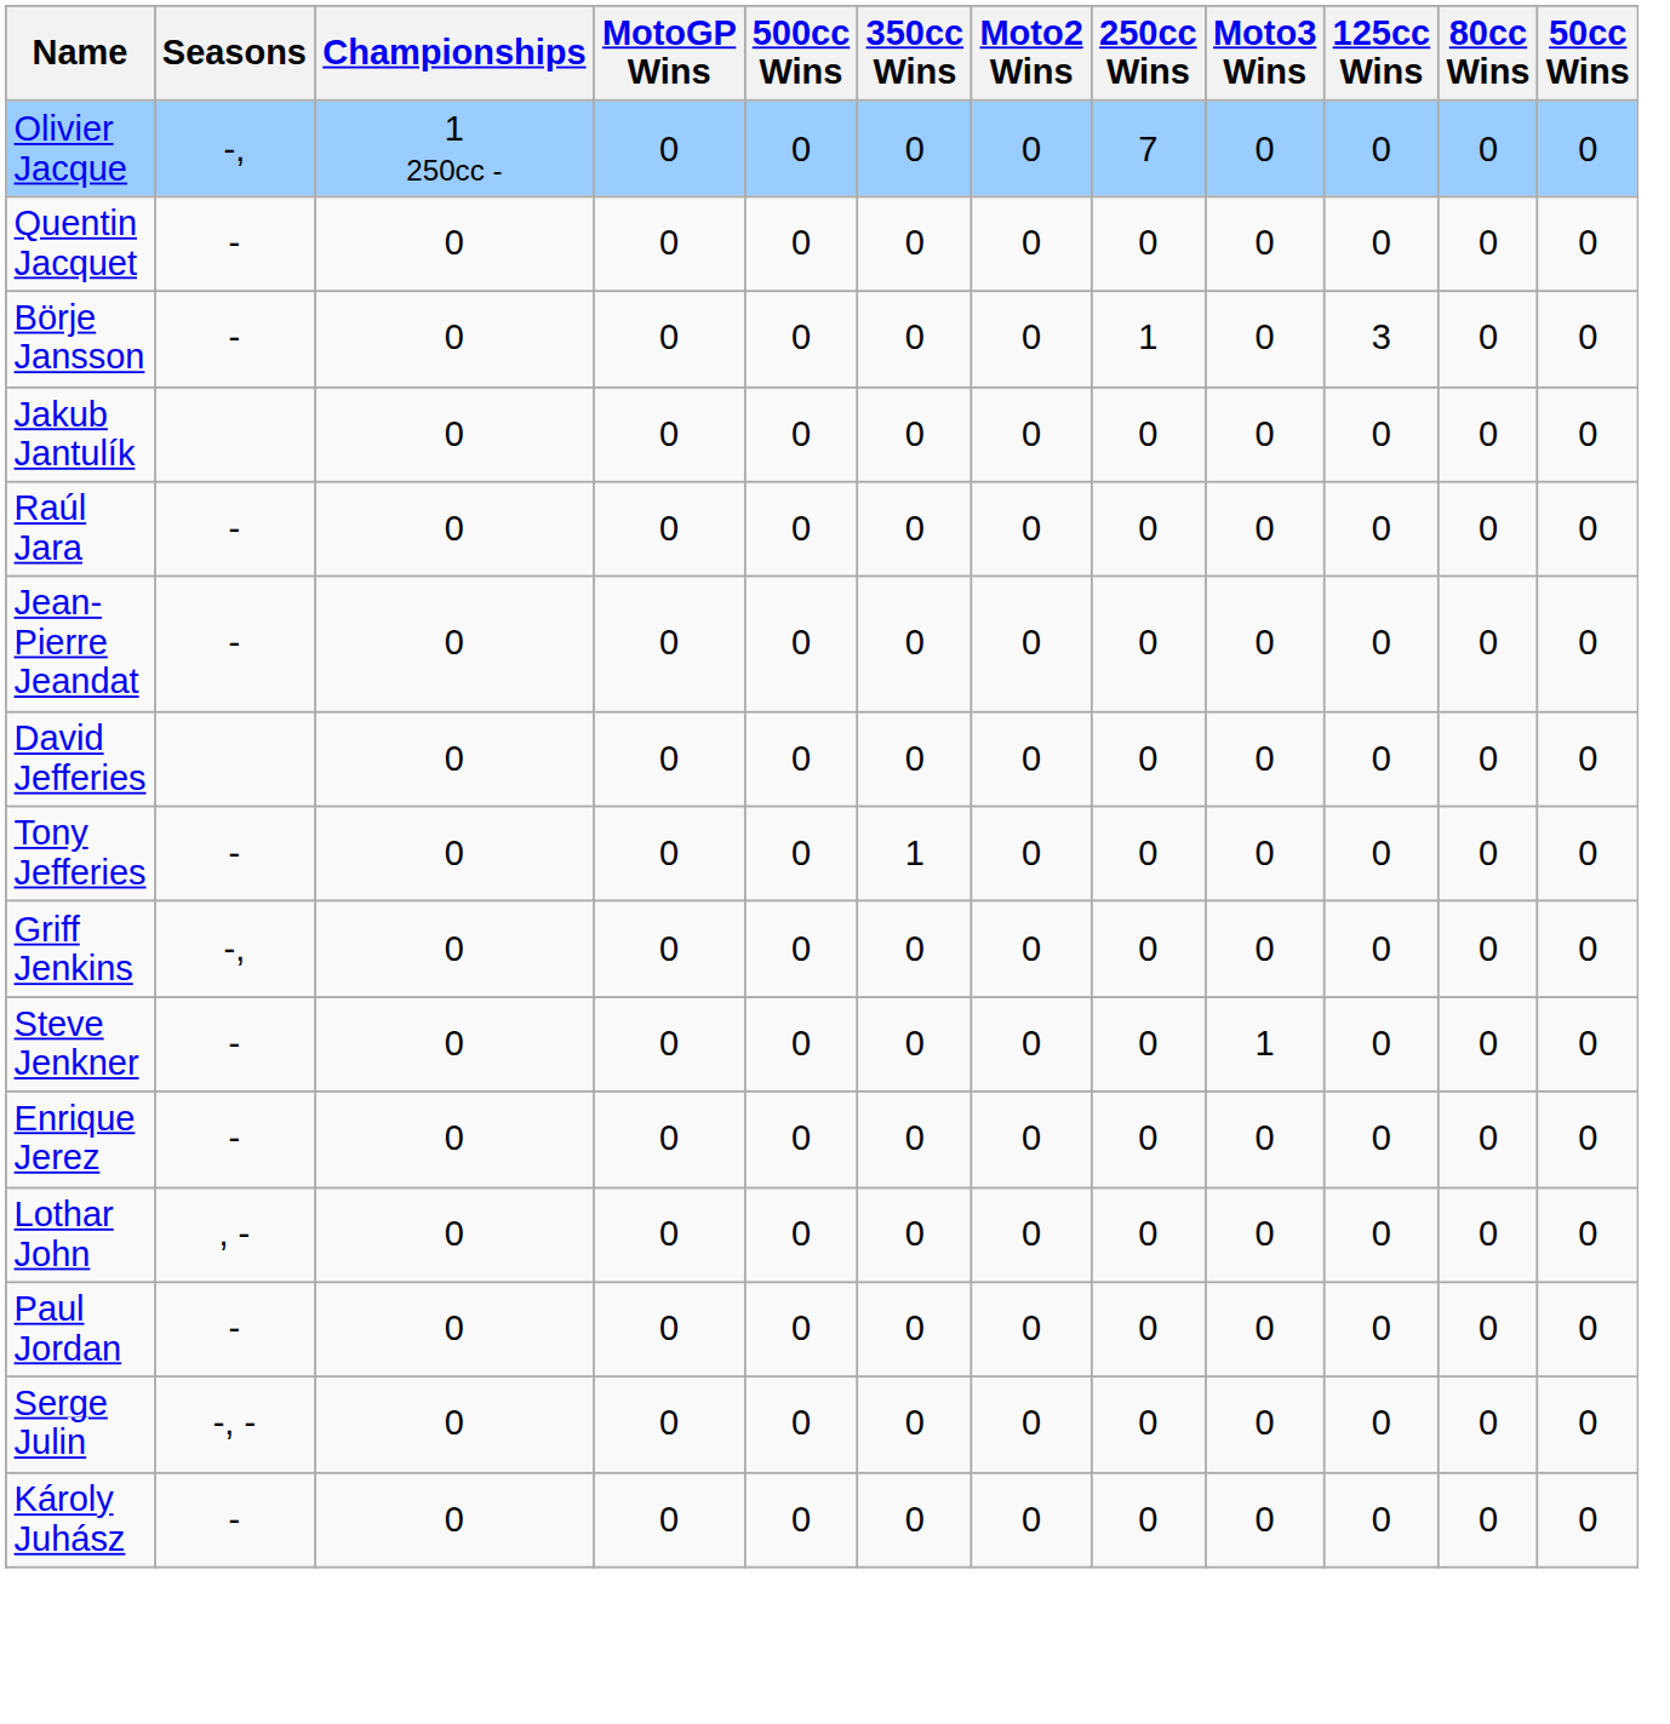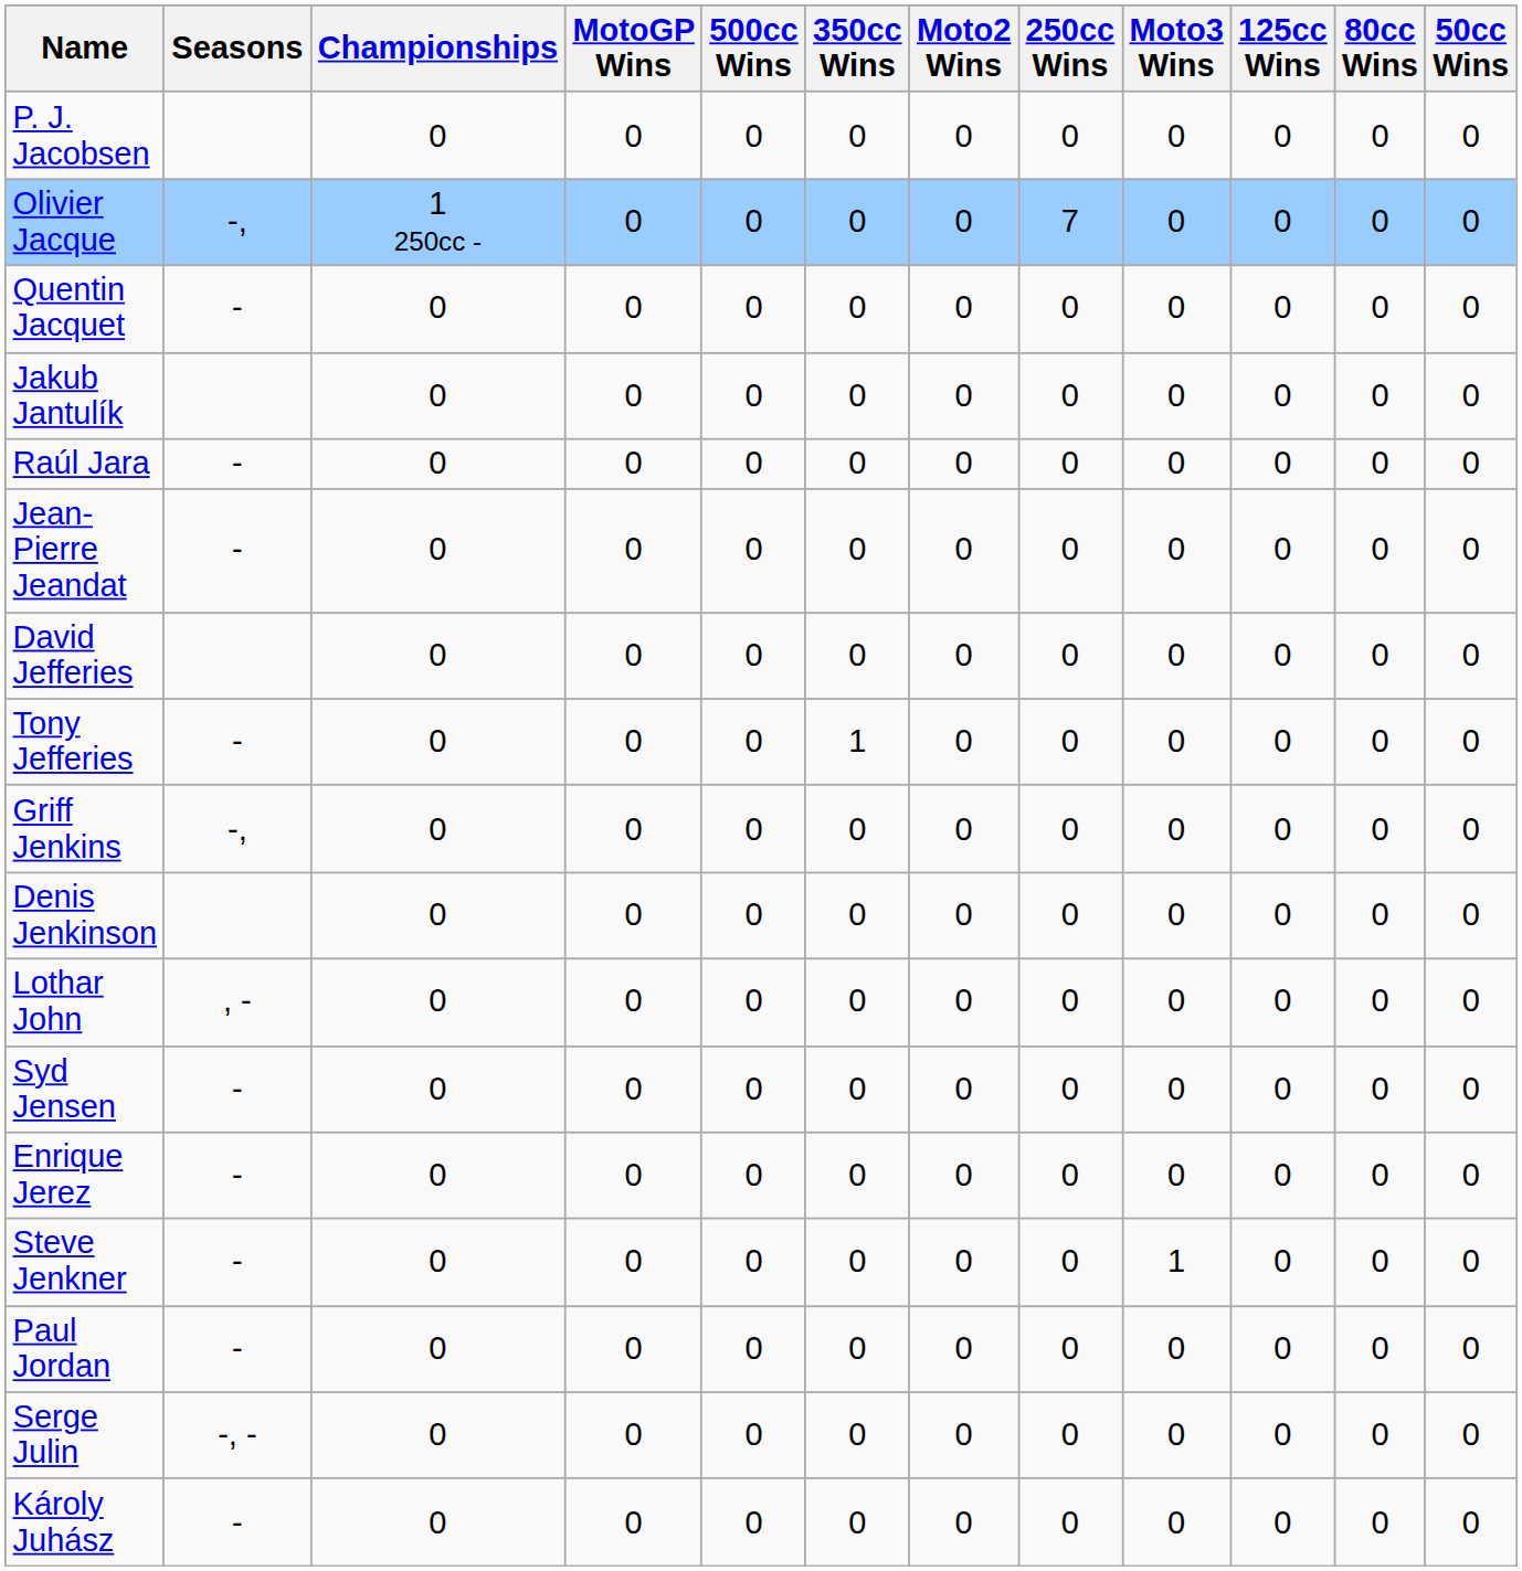+ row: P. J. Jacobsen | 0 | 0 | 0 | 0 | 0 | 0 | 0 | 0 | 0 | 0
- row: Börje Jansson | - | 0 | 0 | 0 | 0 | 0 | 1 | 0 | 3 | 0 | 0
+ row: Denis Jenkinson | 0 | 0 | 0 | 0 | 0 | 0 | 0 | 0 | 0 | 0
rows swapped: Steve Jenkner <-> Lothar John
+ row: Syd Jensen | - | 0 | 0 | 0 | 0 | 0 | 0 | 0 | 0 | 0 | 0
